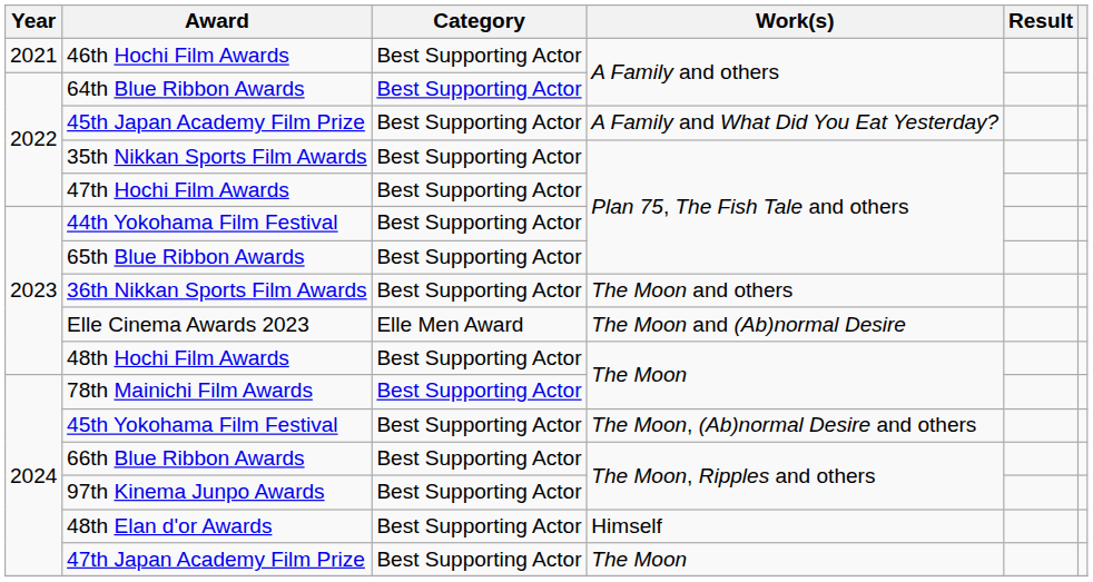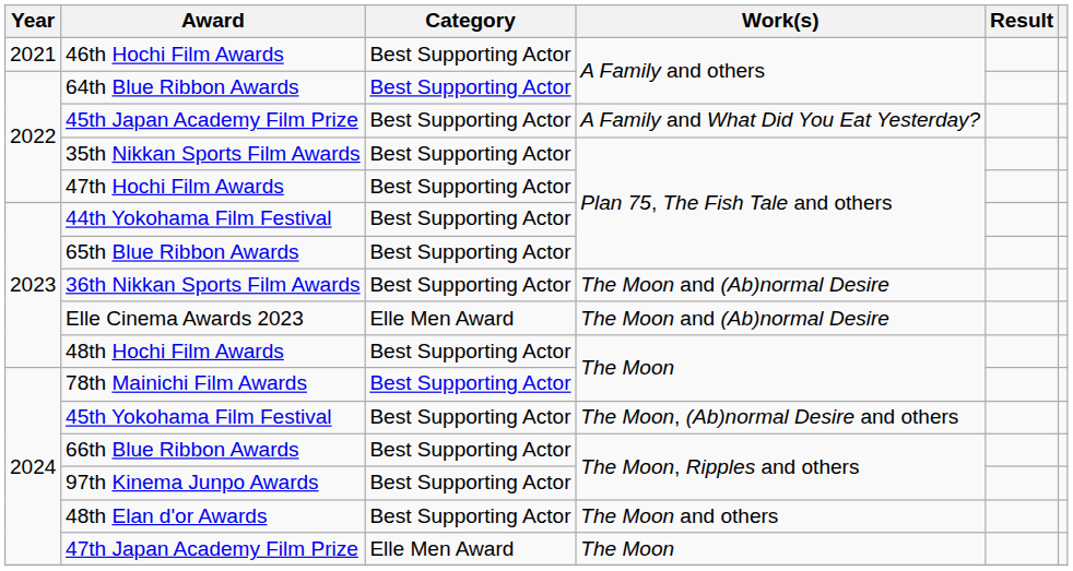36th Nikkan Sports Film Awards | Work(s): The Moon and others -> The Moon and (Ab)normal Desire
48th Elan d'or Awards | Work(s): Himself -> The Moon and others
47th Japan Academy Film Prize | Category: Best Supporting Actor -> Elle Men Award
